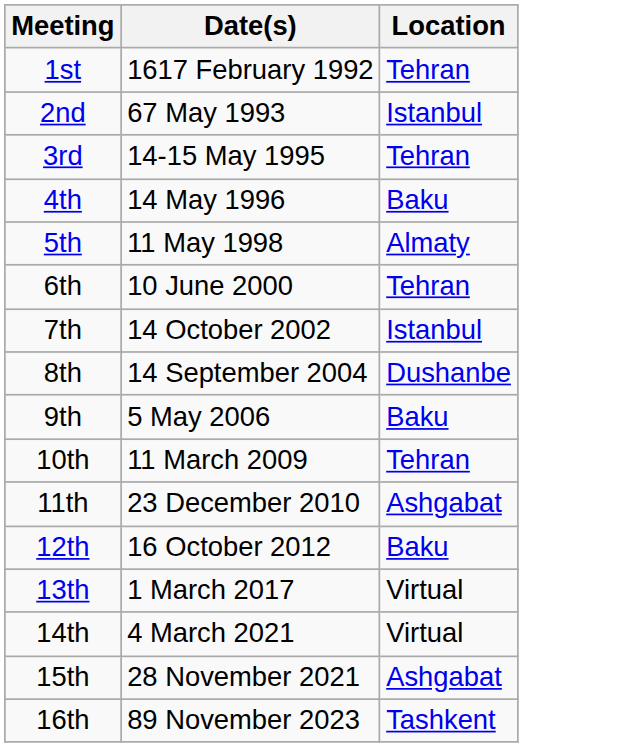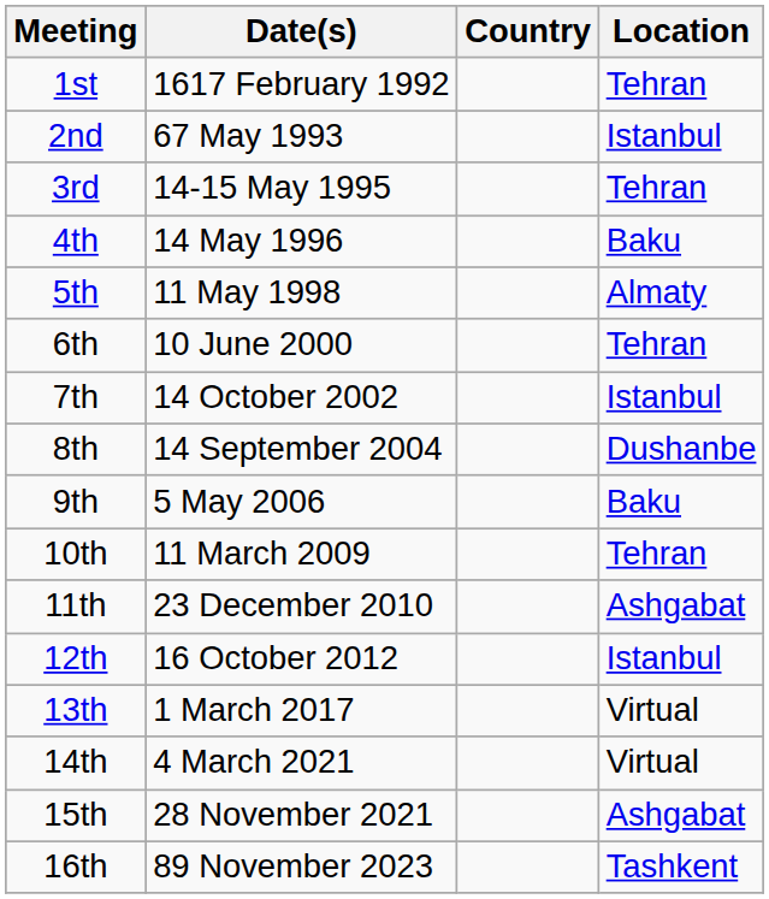+ column: Country
12th | Location: Baku -> Istanbul
